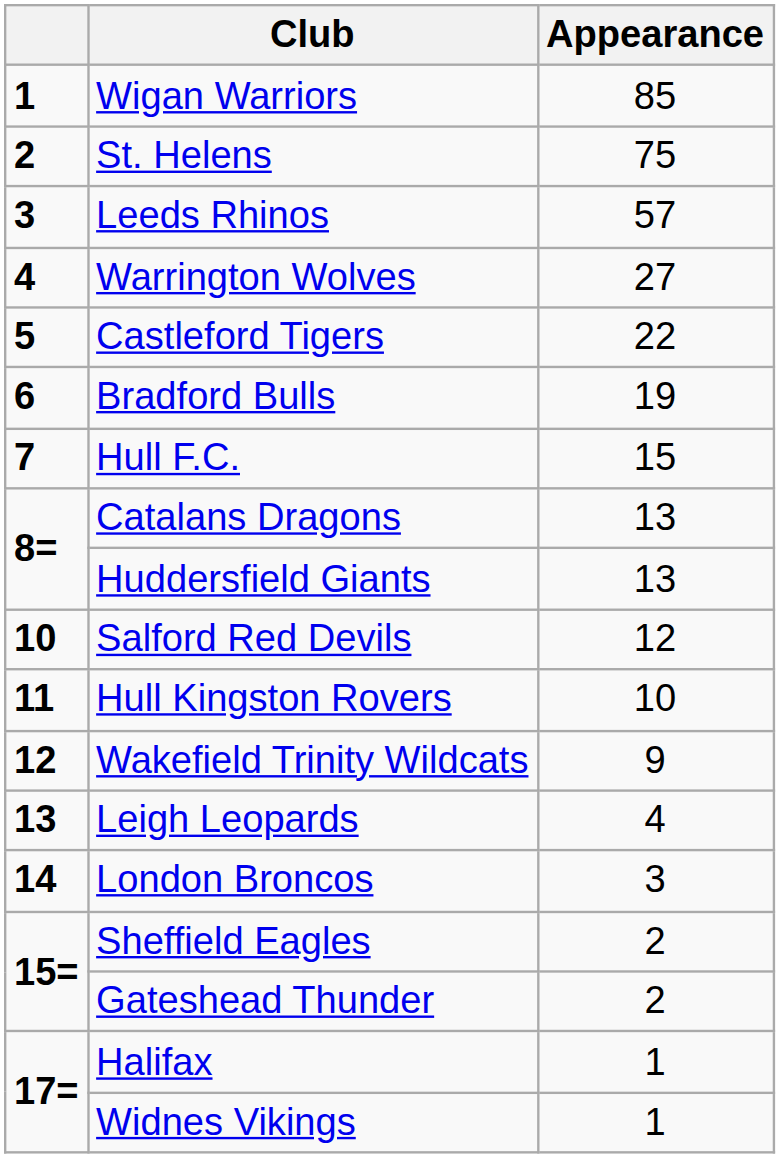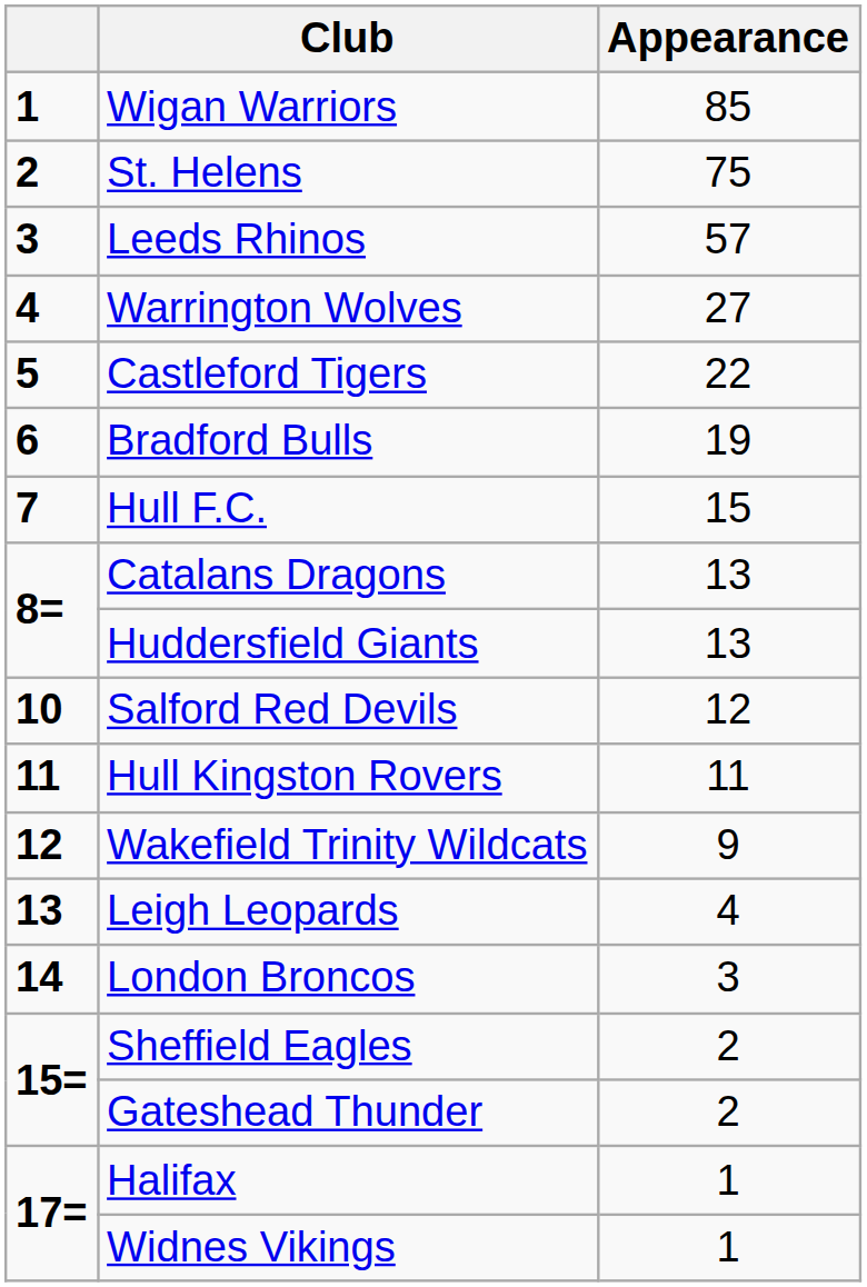Hull Kingston Rovers | Appearance: 10 -> 11
